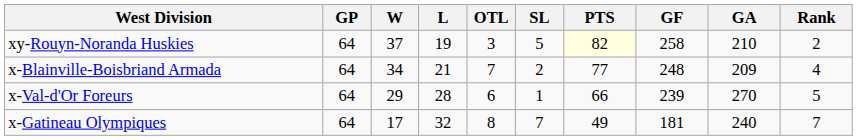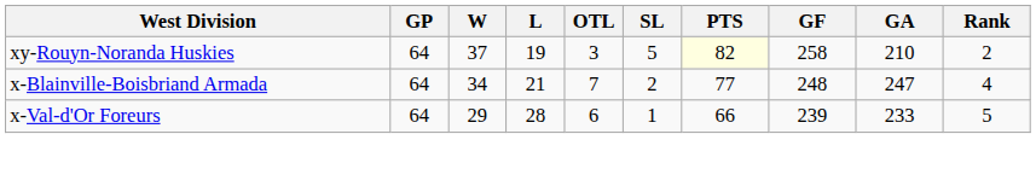x-Blainville-Boisbriand Armada | GA: 209 -> 247
x-Val-d'Or Foreurs | GA: 270 -> 233
- row: x-Gatineau Olympiques | 64 | 17 | 32 | 8 | 7 | 49 | 181 | 240 | 7
